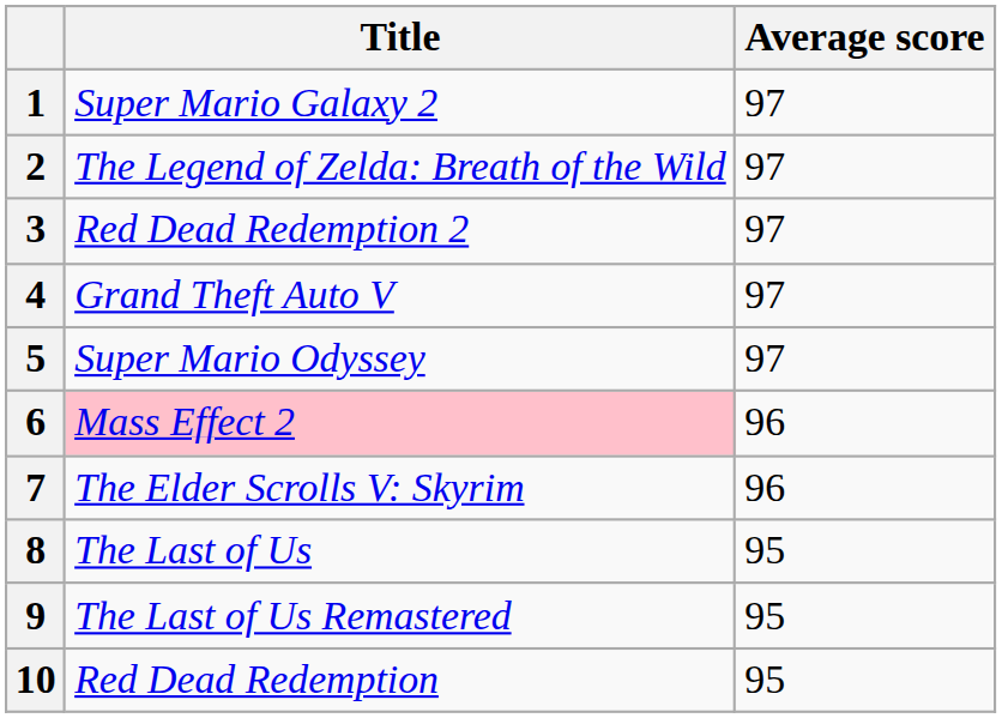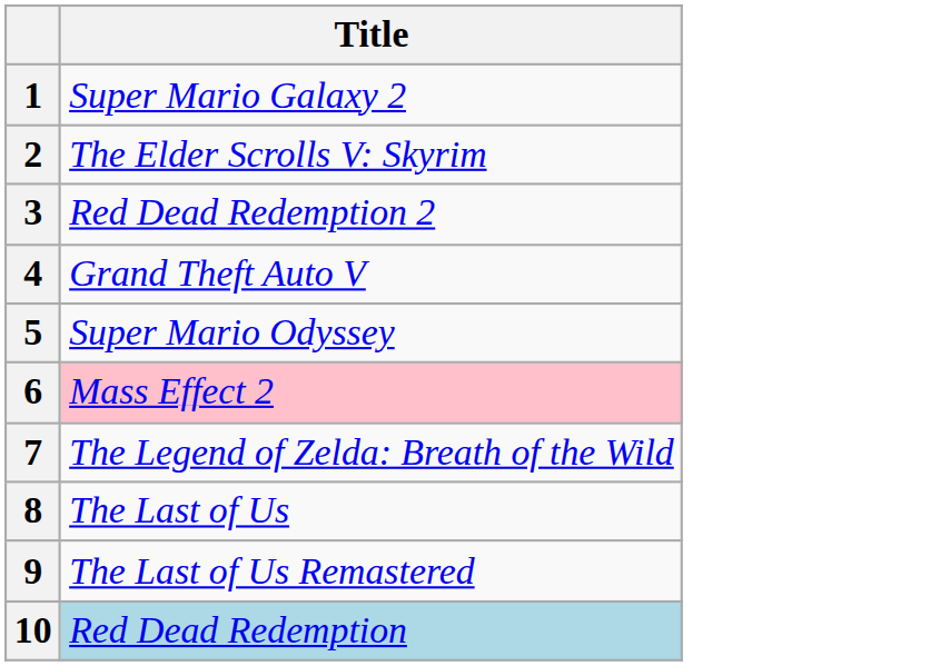- column: Average score | 97 | 97 | 97 | 97 | 97 | 96 | 96 | 95 | 95 | 95
2 | Title: The Legend of Zelda: Breath of the Wild -> The Elder Scrolls V: Skyrim
7 | Title: The Elder Scrolls V: Skyrim -> The Legend of Zelda: Breath of the Wild
10 | Title: no background -> lightblue background
